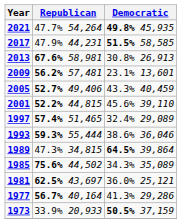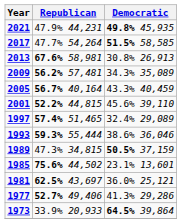2021 | Republican: 47.7% 54,264 -> 47.9% 44,231
2017 | Republican: 47.9% 44,231 -> 47.7% 54,264
2009 | Democratic: 23.1% 13,601 -> 34.3% 35,089
2005 | Republican: 52.7% 49,406 -> 56.7% 40,164
1989 | Democratic: 64.5% 39,864 -> 50.5% 37,159
1985 | Democratic: 34.3% 35,089 -> 23.1% 13,601
1977 | Republican: 56.7% 40,164 -> 52.7% 49,406
1973 | Democratic: 50.5% 37,159 -> 64.5% 39,864
